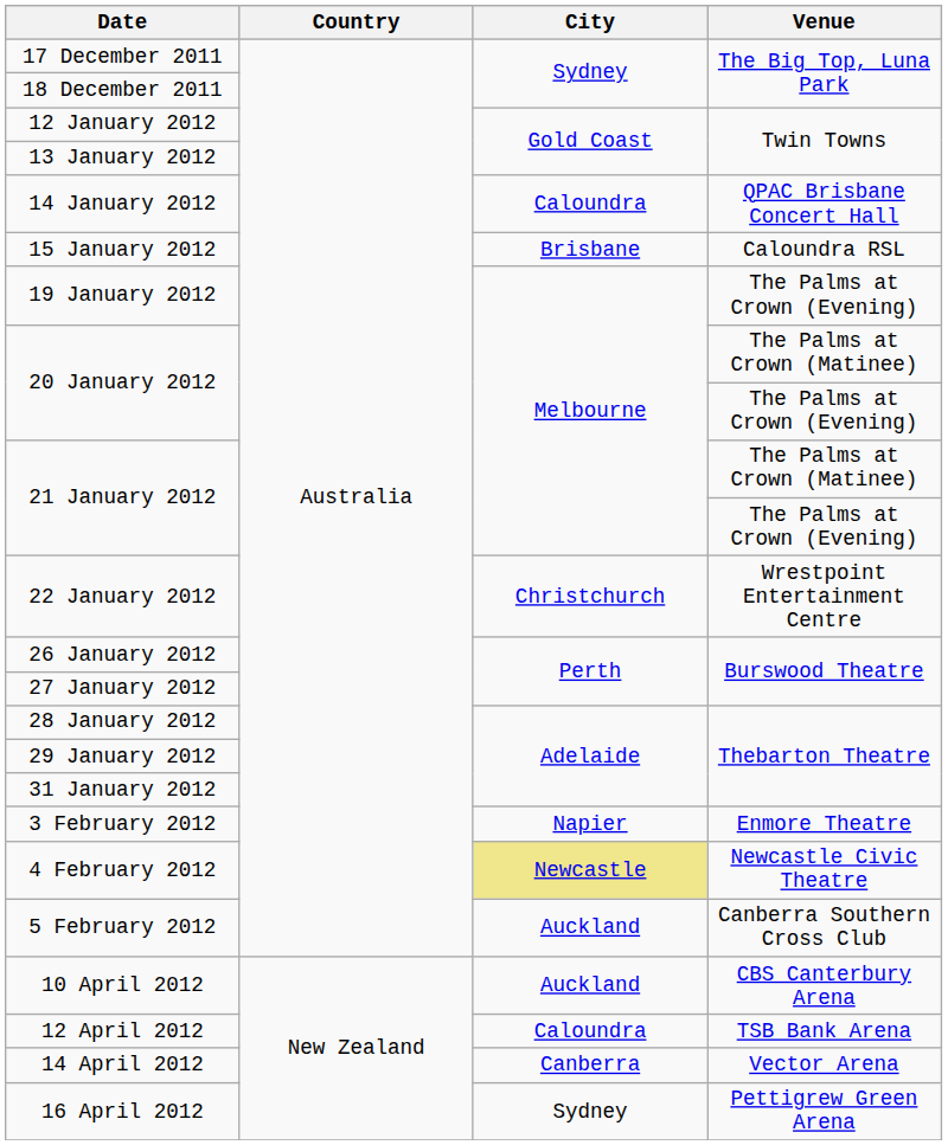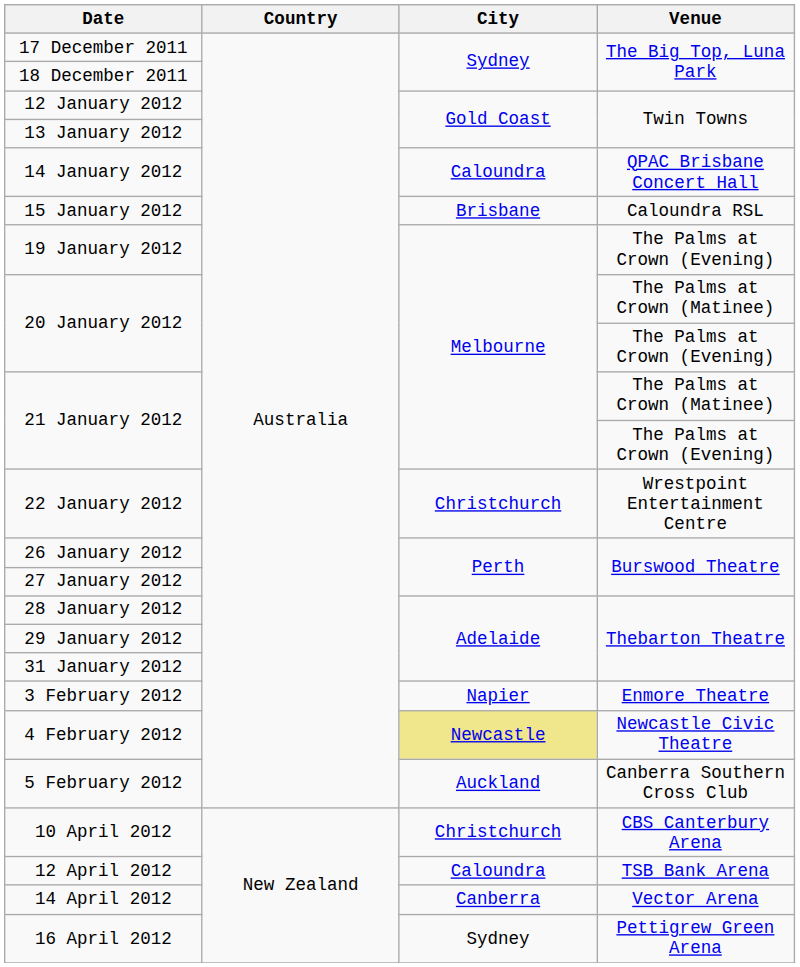10 April 2012 | City: Auckland -> Christchurch
